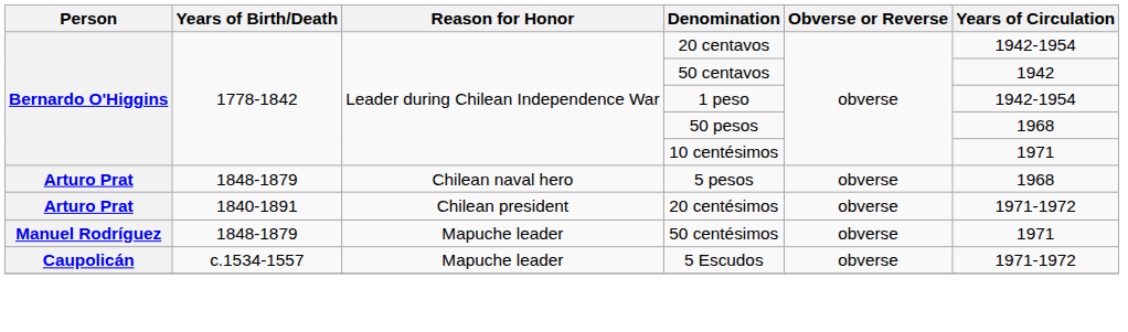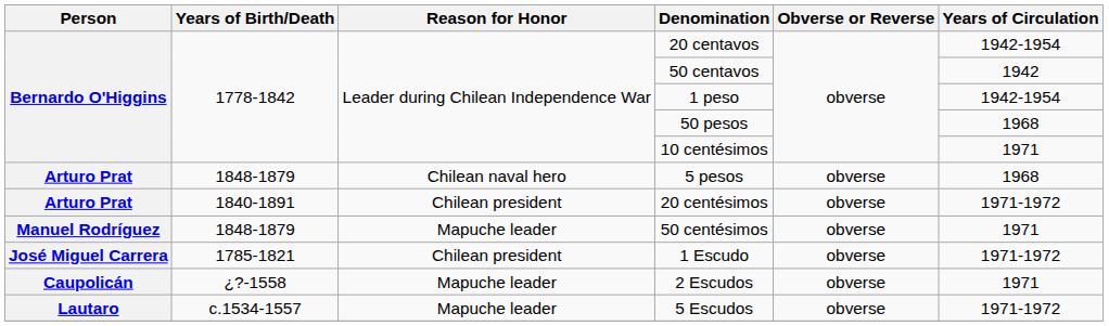+ row: José Miguel Carrera | 1785-1821 | Chilean president | 1 Escudo | obverse | 1971-1972
+ row: Caupolicán | ¿?-1558 | Mapuche leader | 2 Escudos | obverse | 1971
5 Escudos | Person: Caupolicán -> Lautaro
